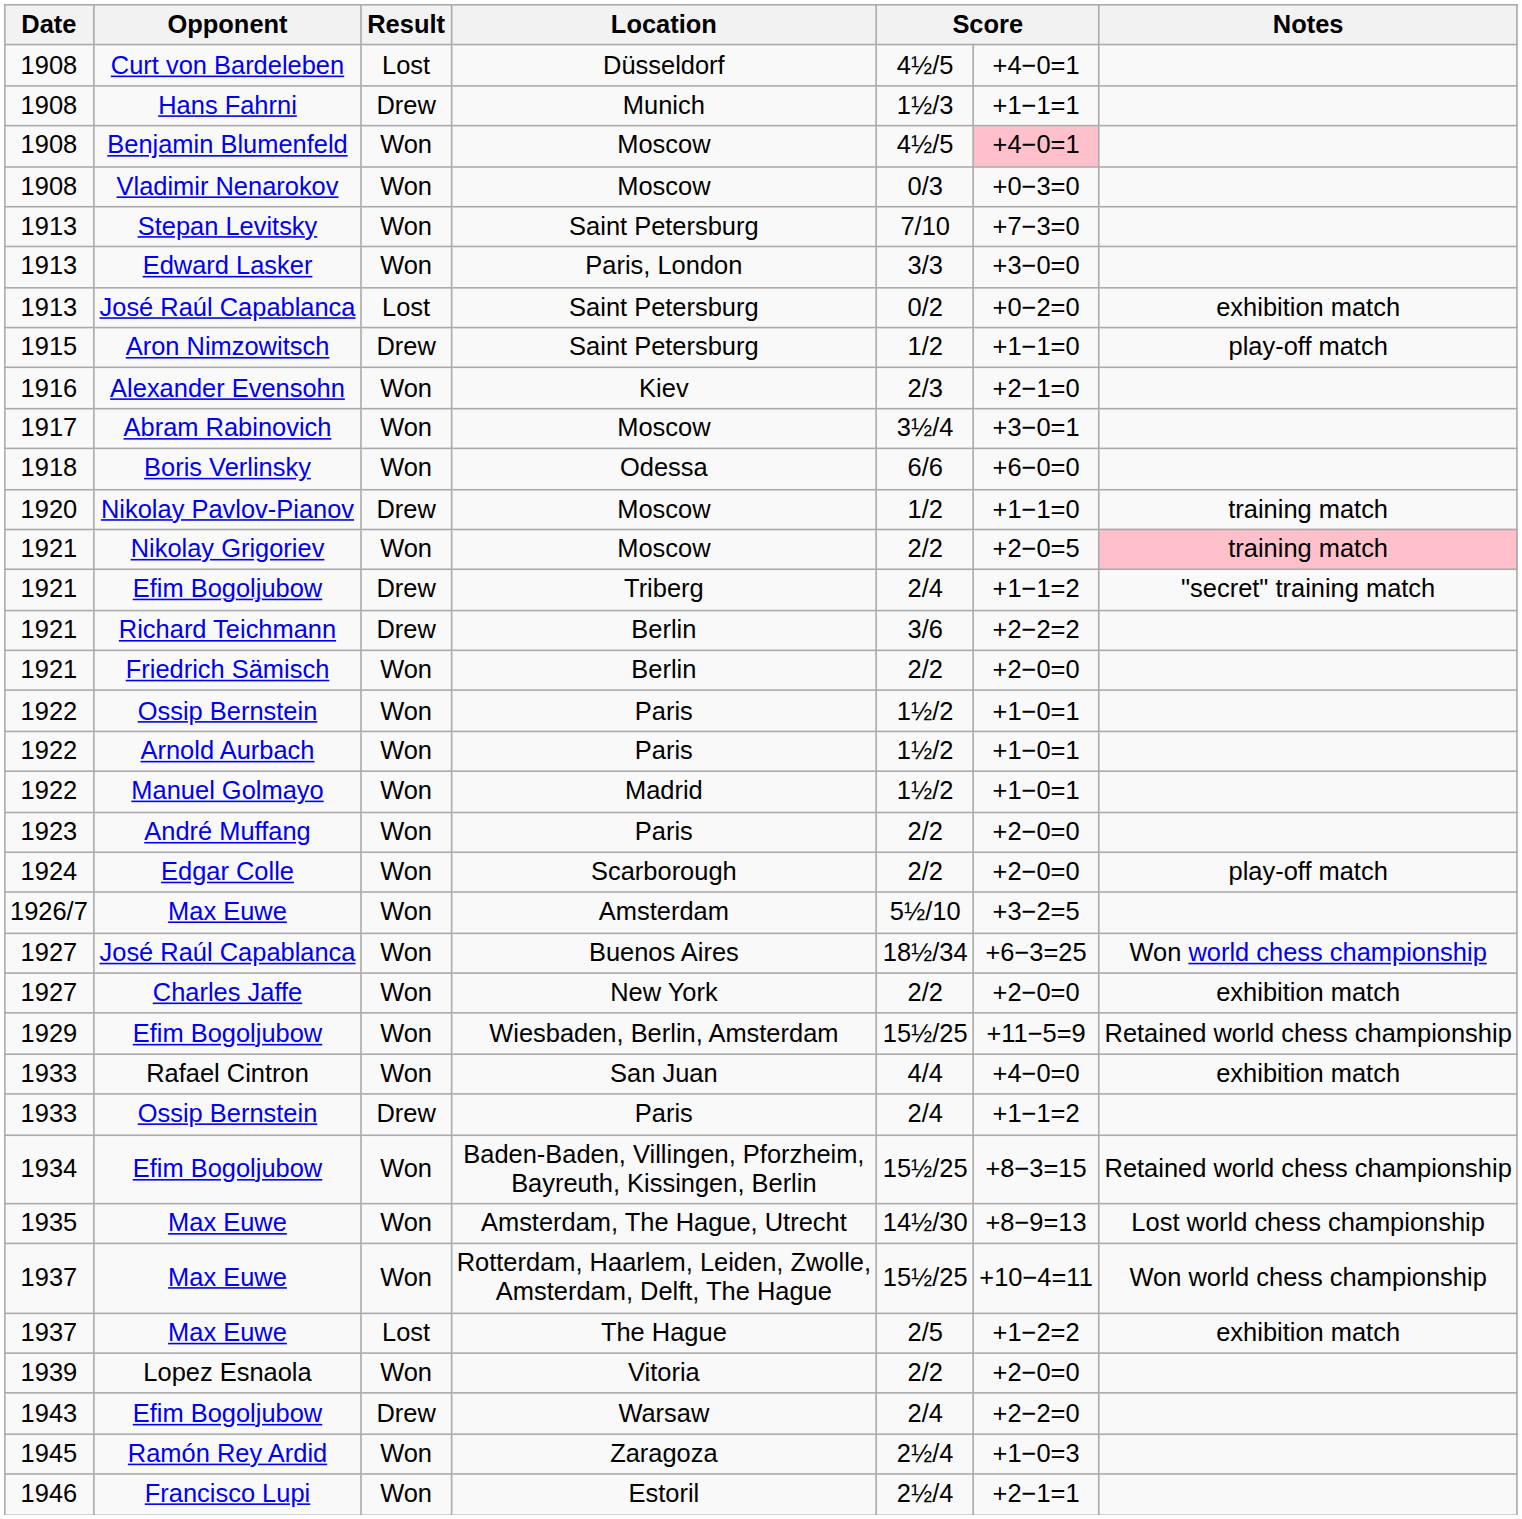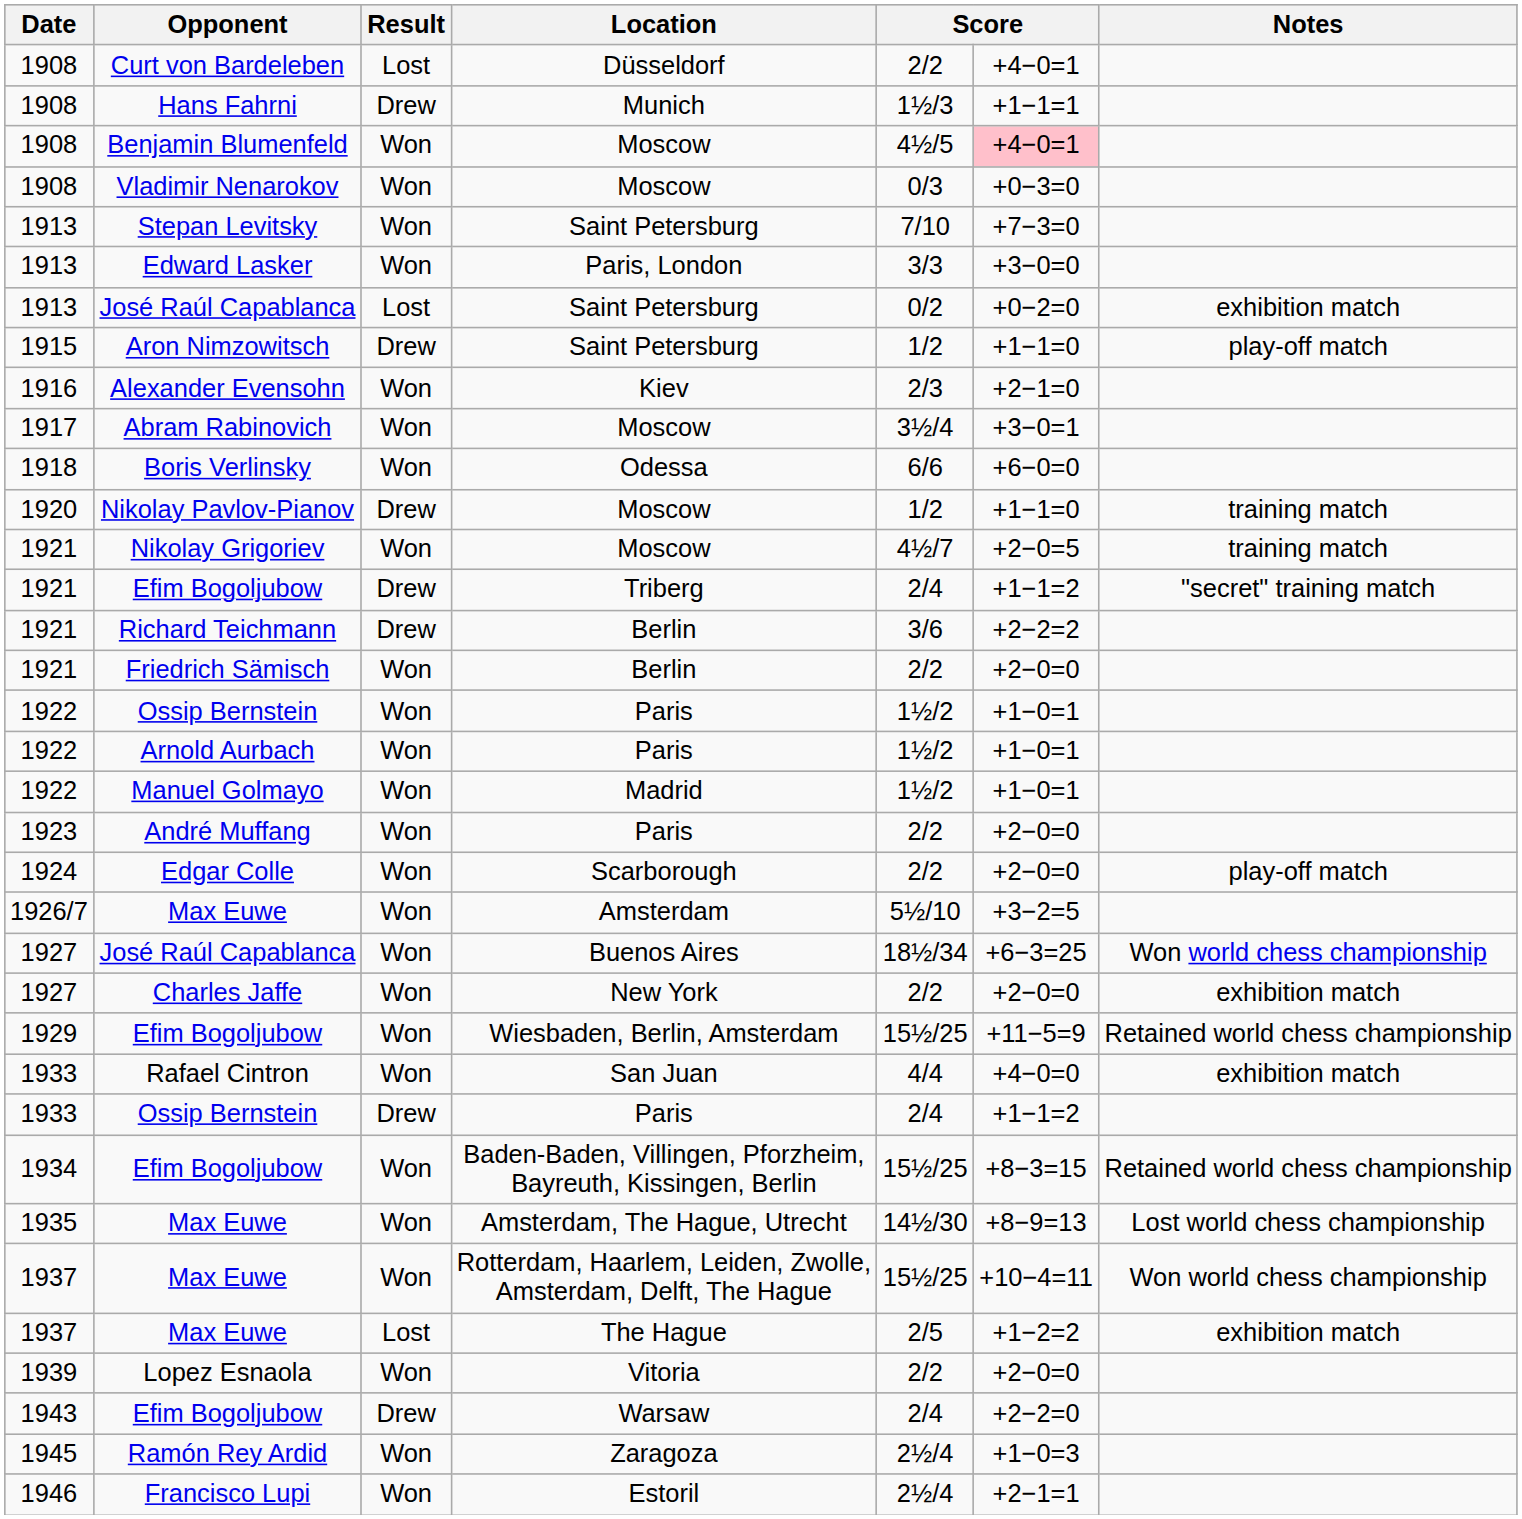Curt von Bardeleben | column 5: 4½/5 -> 2/2
Nikolay Grigoriev | column 5: 2/2 -> 4½/7
Nikolay Grigoriev | Notes: pink background -> no background
